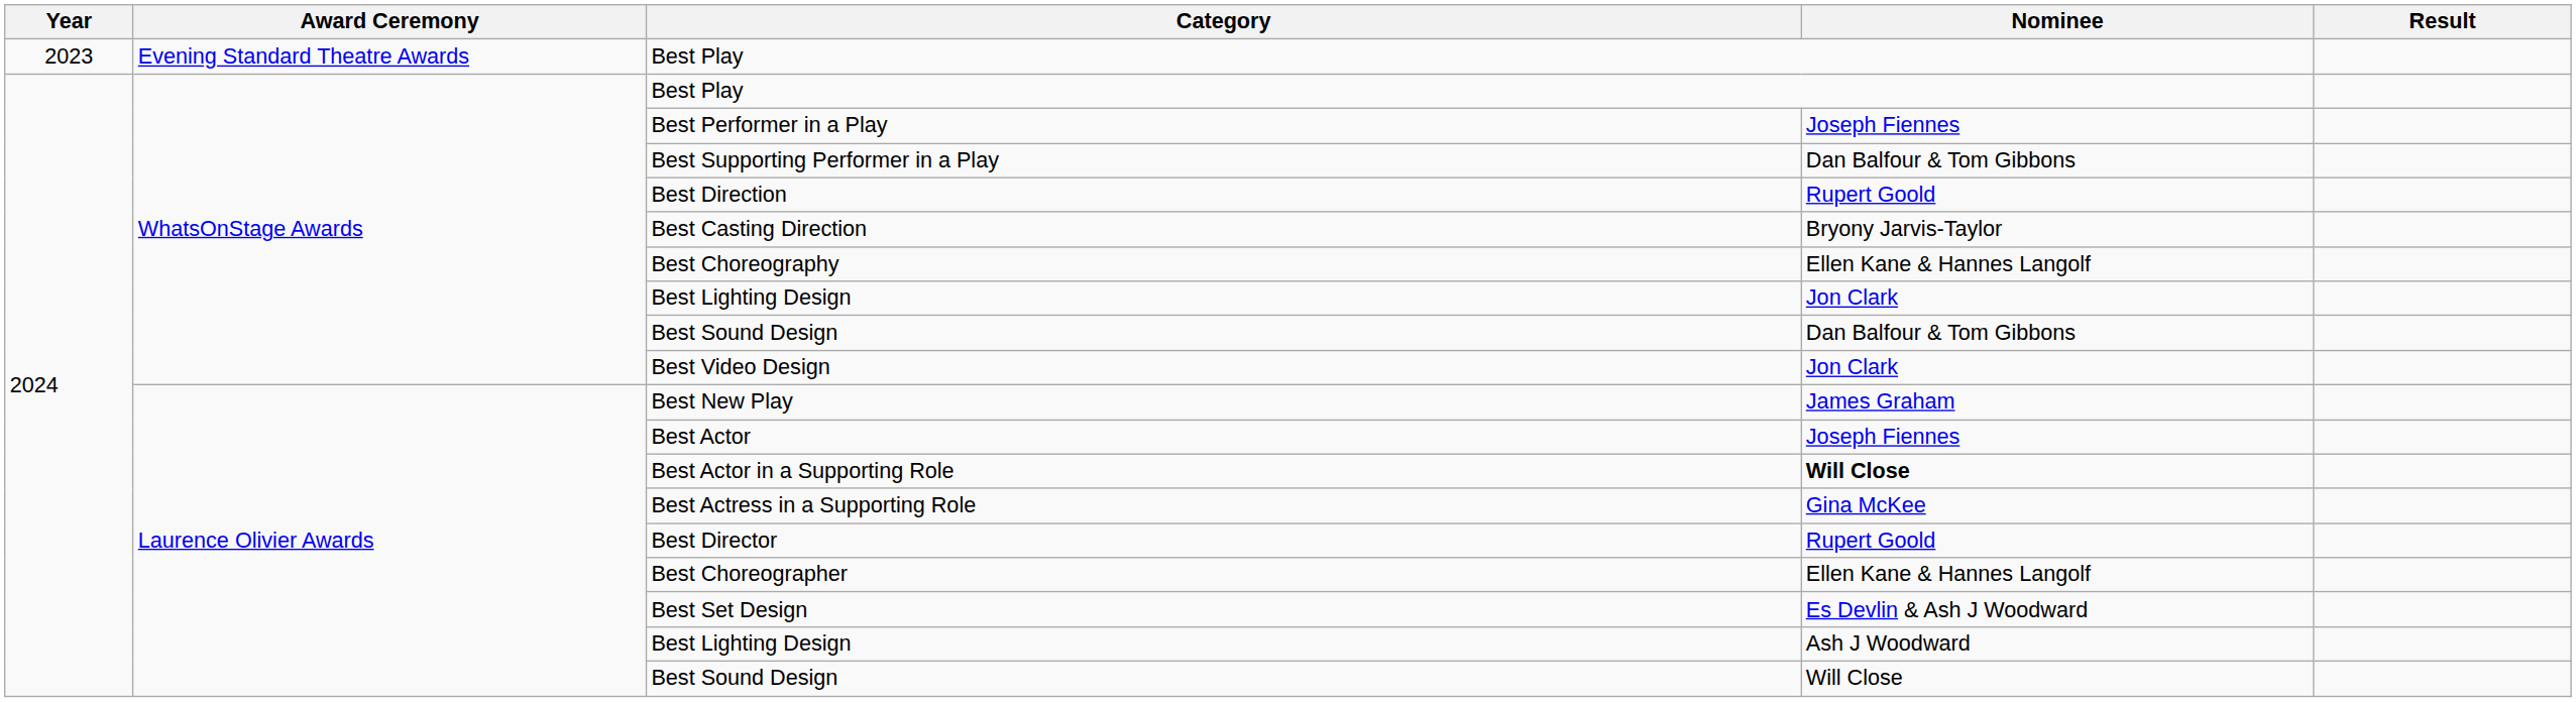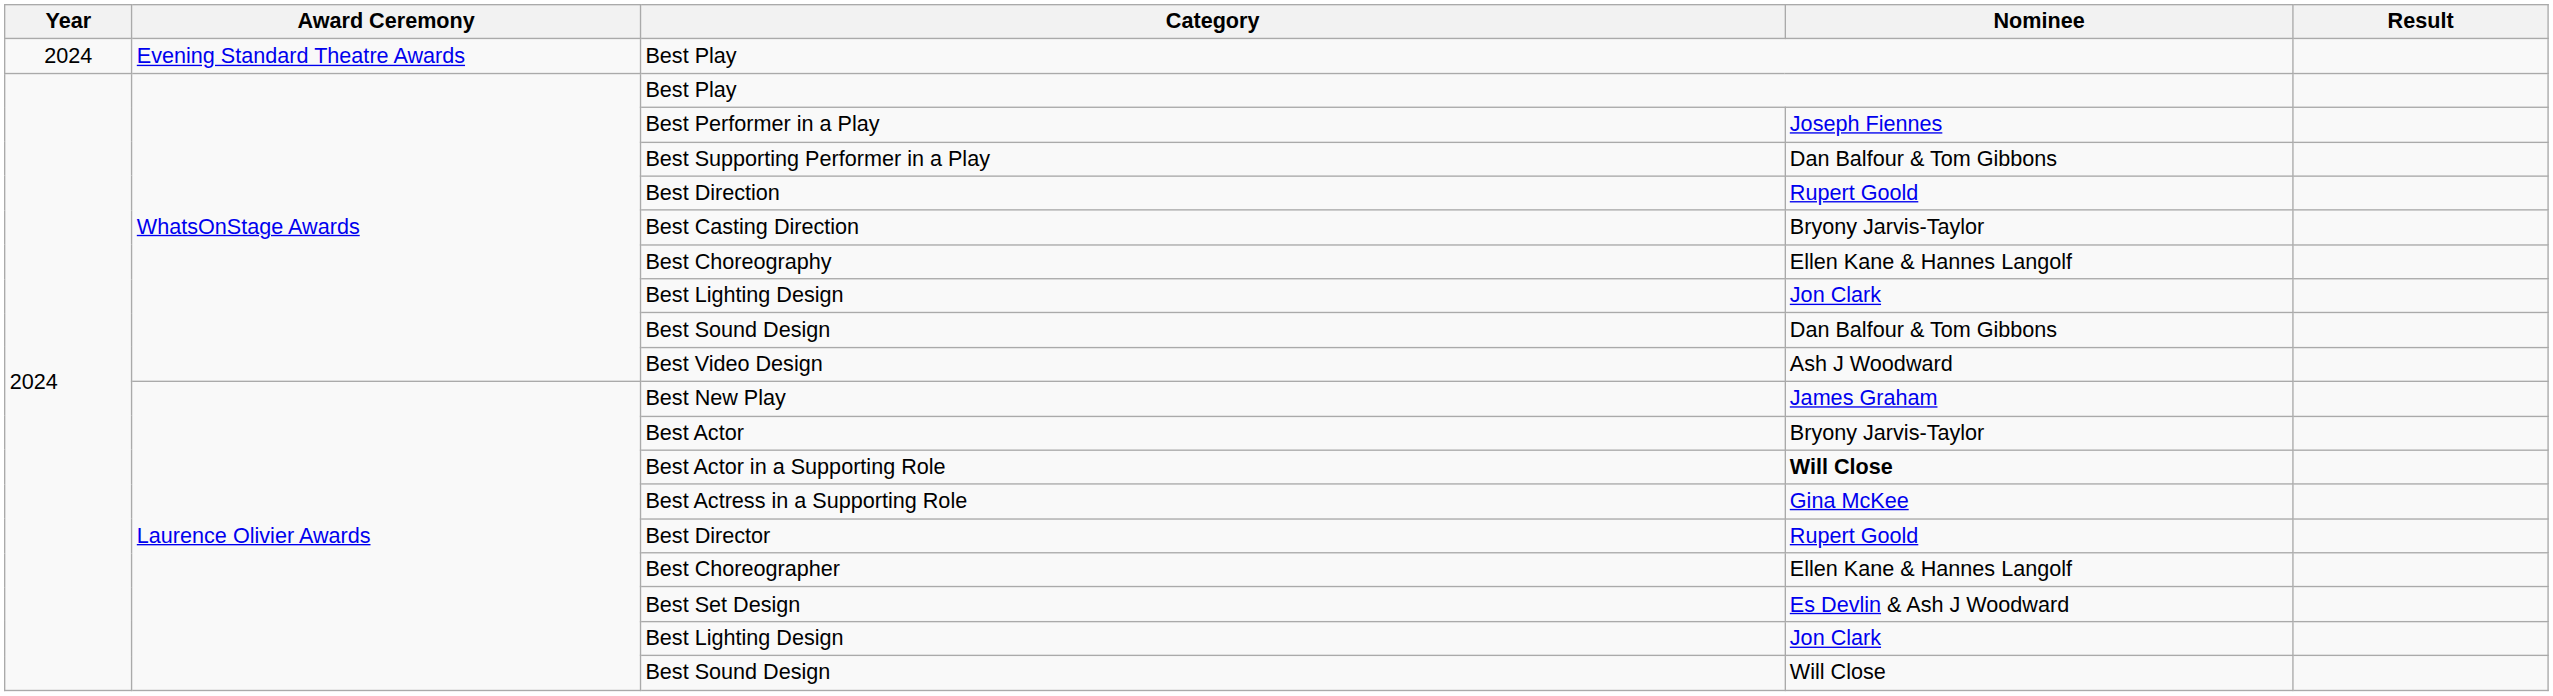Evening Standard Theatre Awards / Best Play | Year: 2023 -> 2024
Best Video Design | Nominee: Jon Clark -> Ash J Woodward
Best Actor | Nominee: Joseph Fiennes -> Bryony Jarvis-Taylor
Laurence Olivier Awards / Best Lighting Design | Nominee: Ash J Woodward -> Jon Clark
